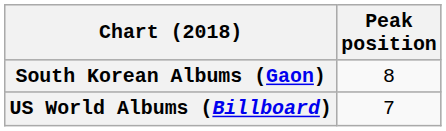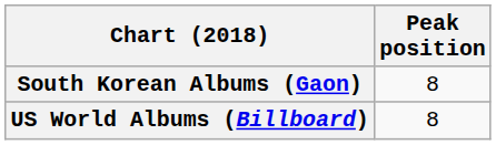US World Albums (Billboard) | Peak position: 7 -> 8
